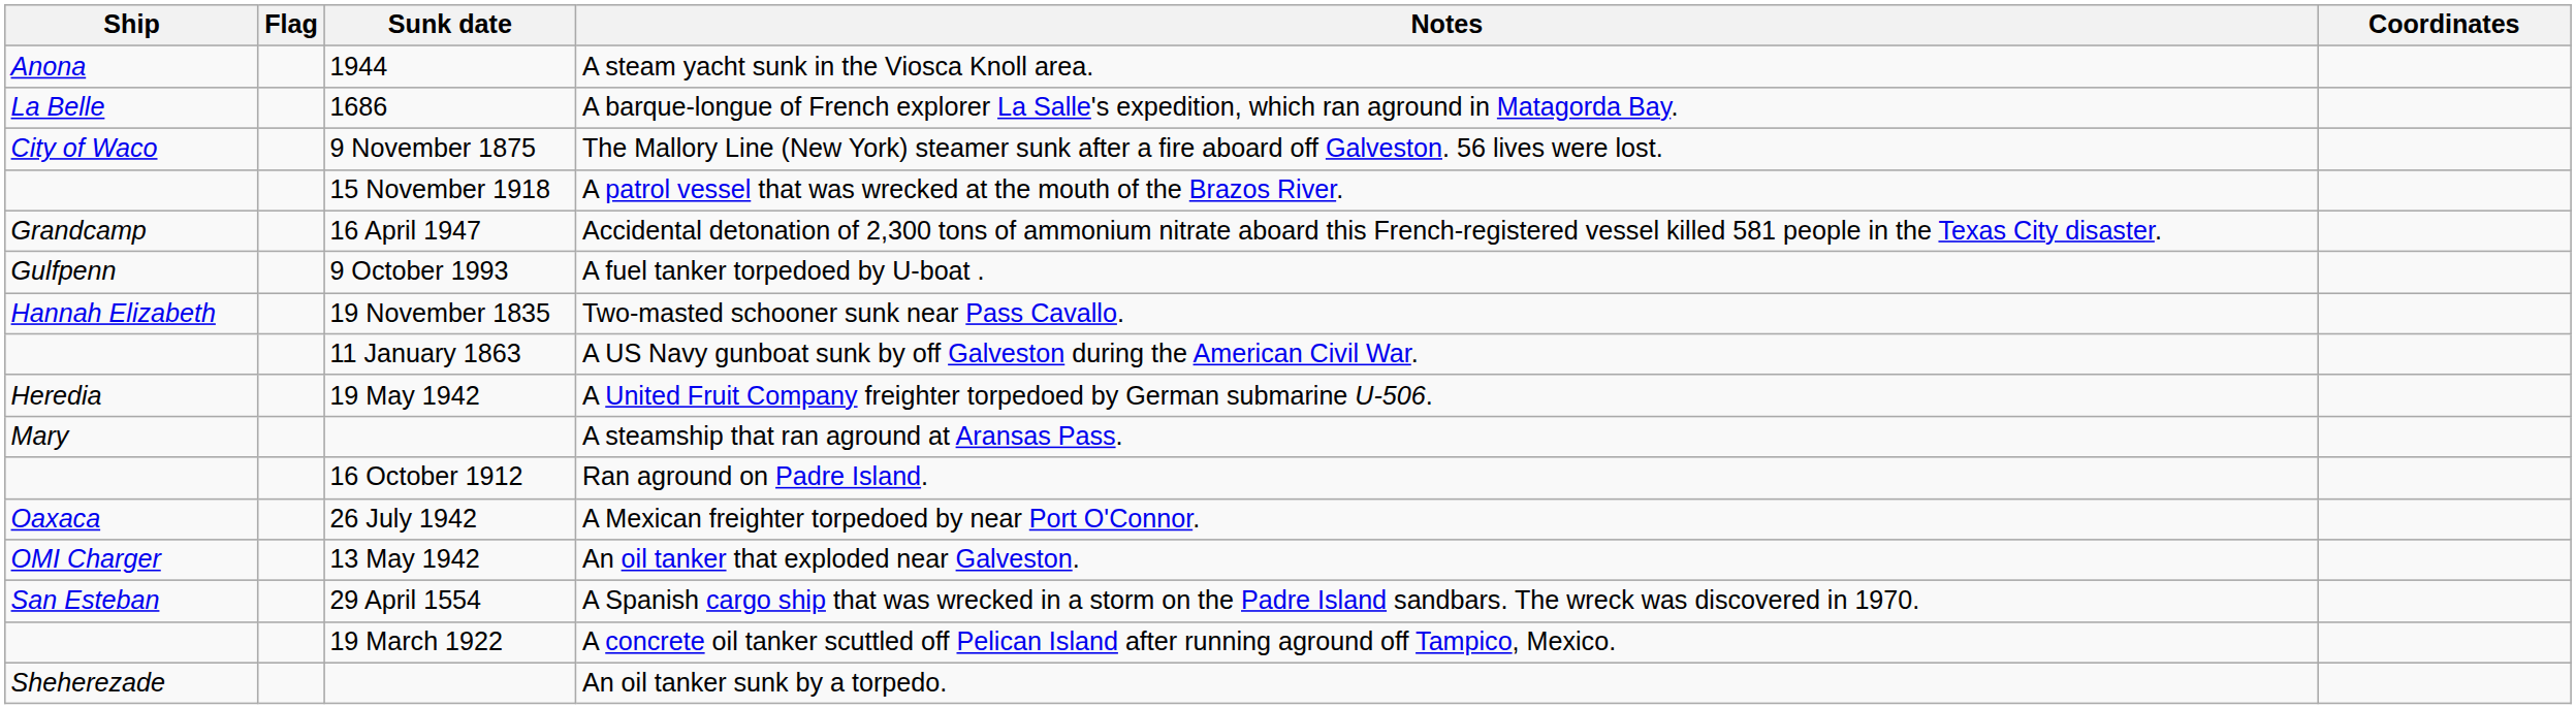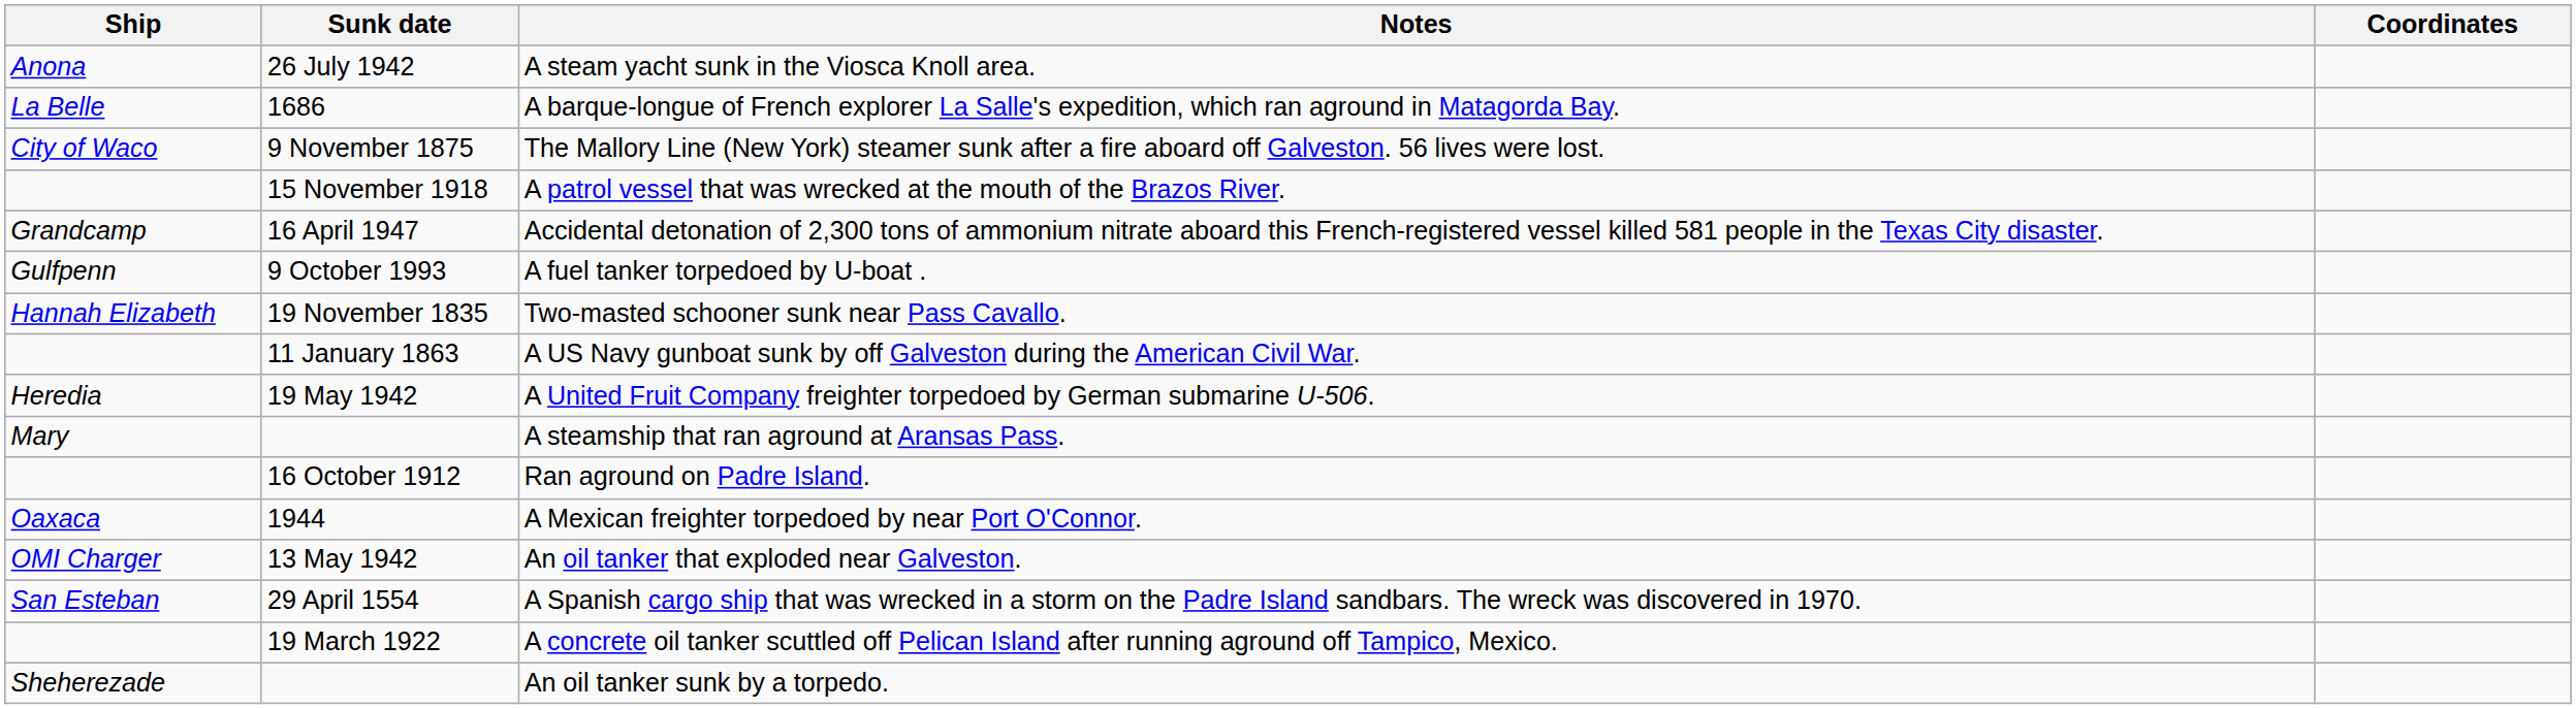- column: Flag
A steam yacht sunk in the Viosca Knoll area. | Sunk date: 1944 -> 26 July 1942
A Mexican freighter torpedoed by near Port O'Connor. | Sunk date: 26 July 1942 -> 1944
